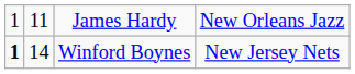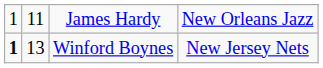Winford Boynes | column 2: 14 -> 13
